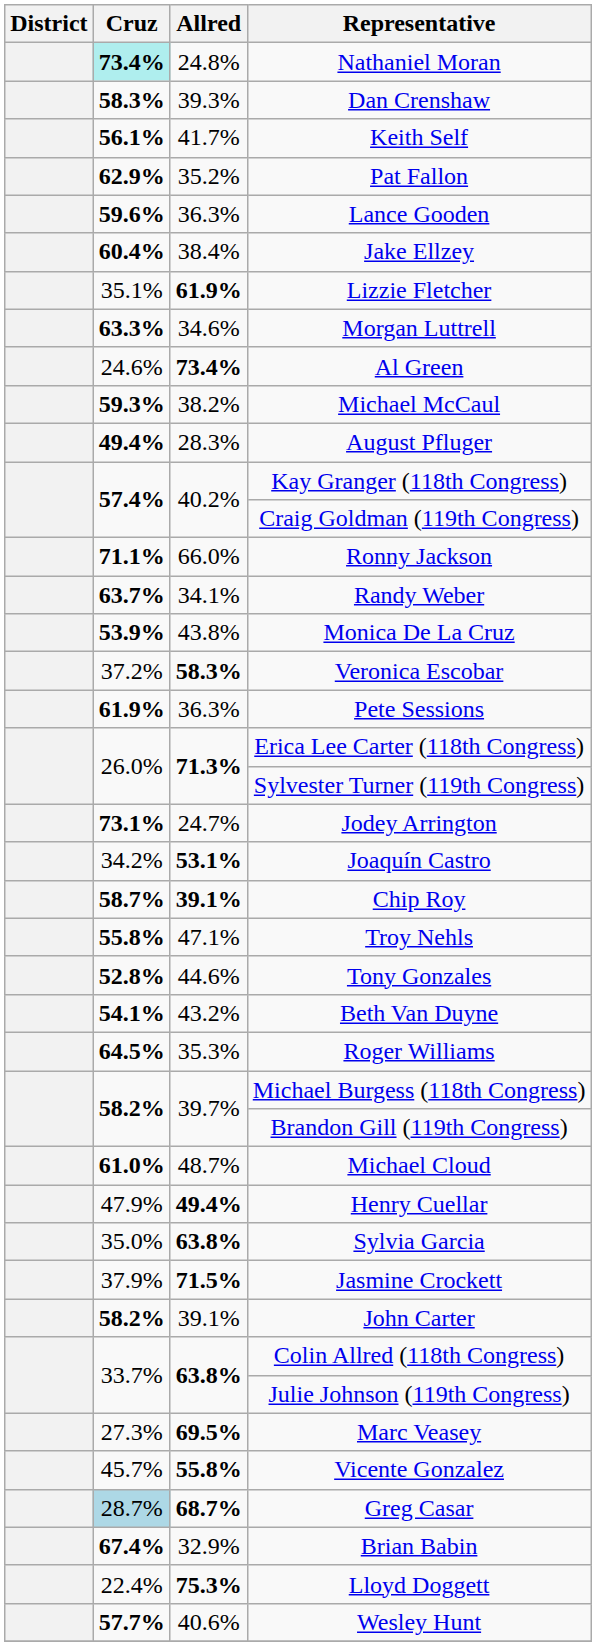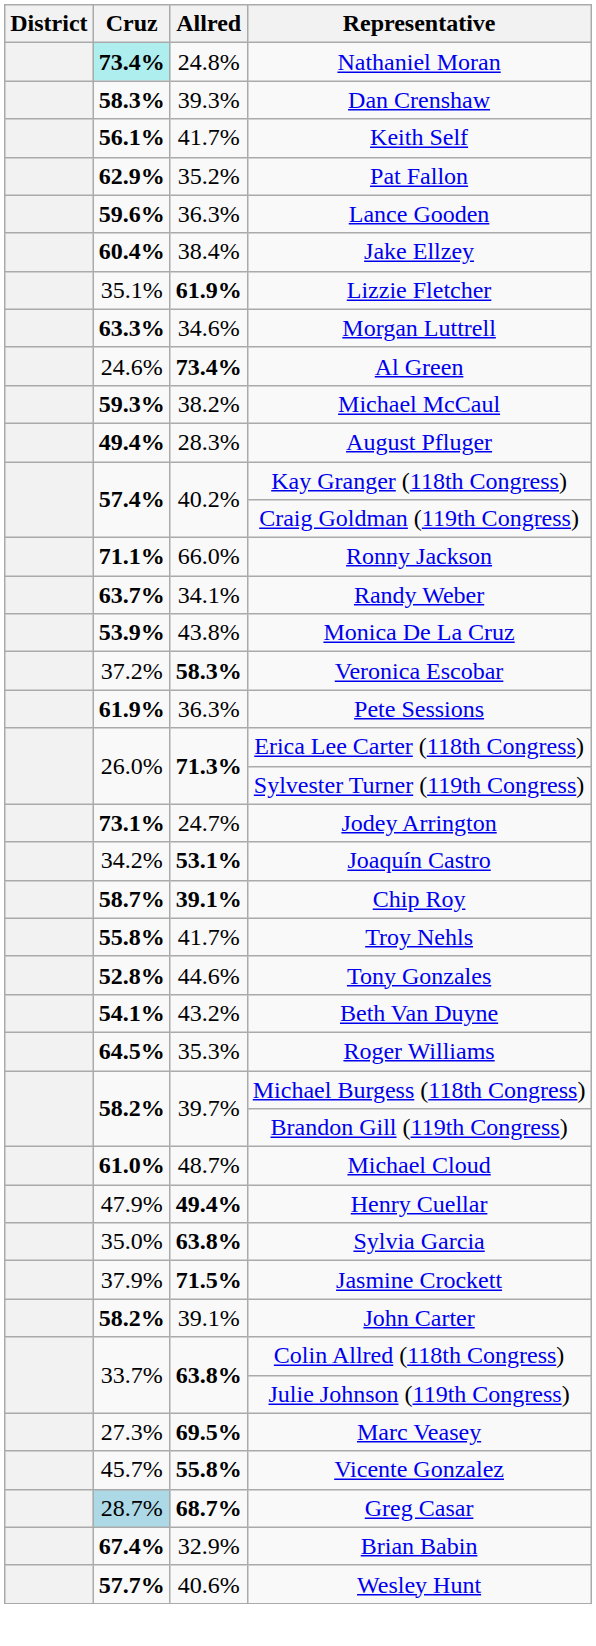Troy Nehls | Allred: 47.1% -> 41.7%
- row: 22.4% | 75.3% | Lloyd Doggett
